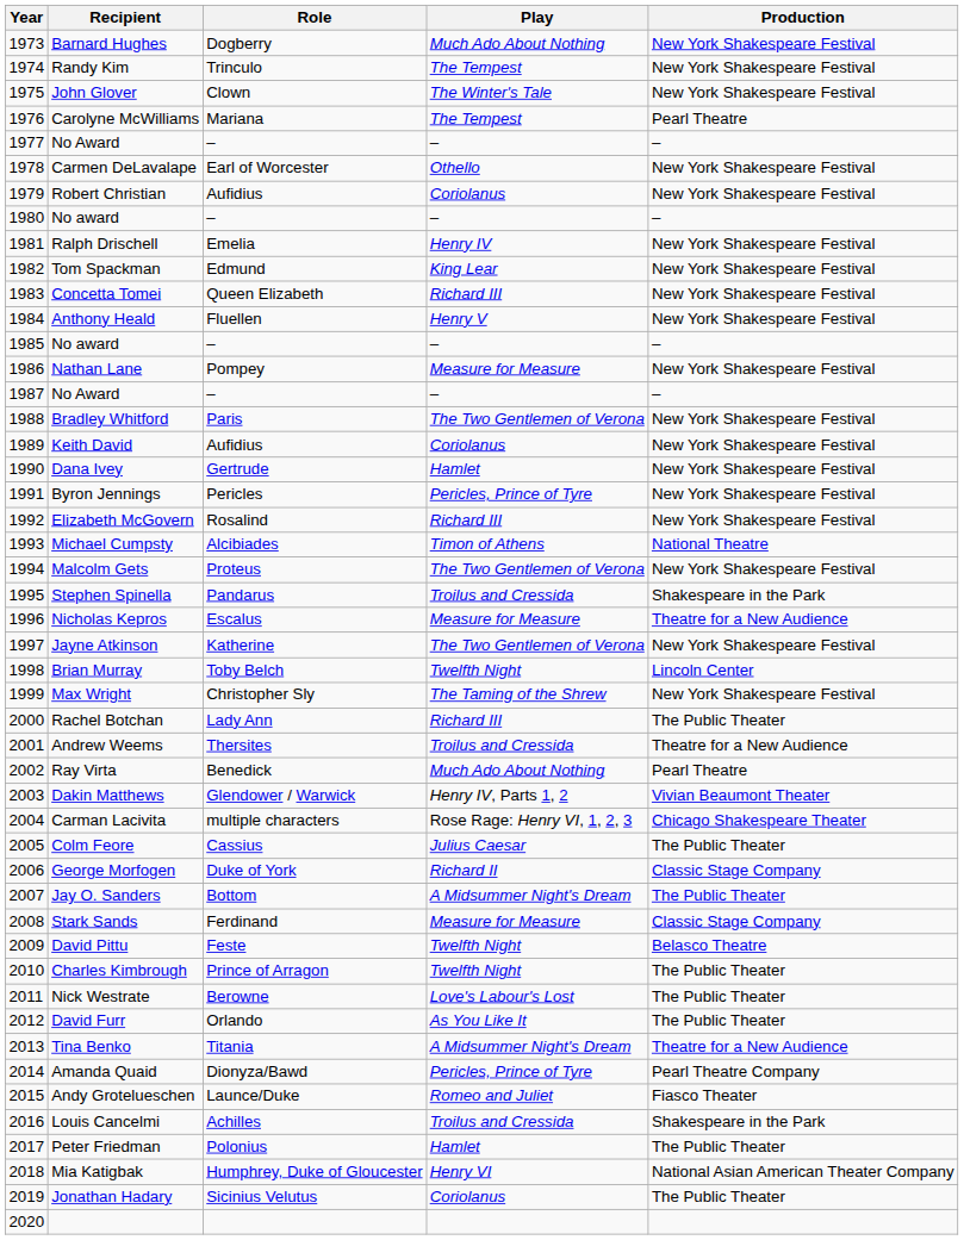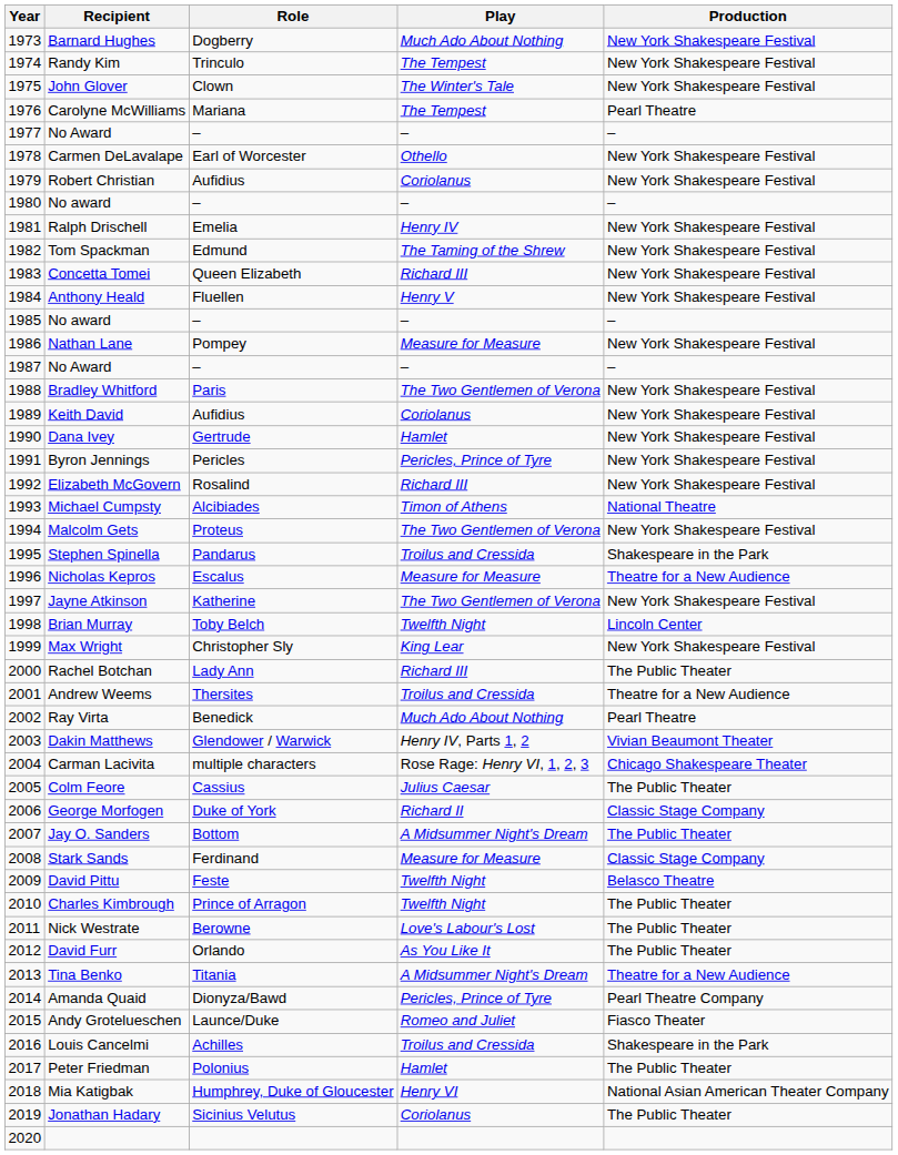Tom Spackman | Play: King Lear -> The Taming of the Shrew
Max Wright | Play: The Taming of the Shrew -> King Lear
